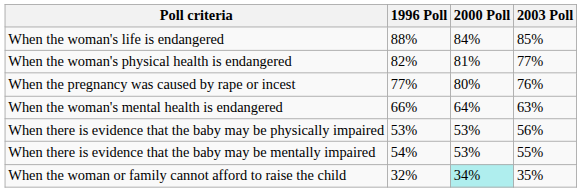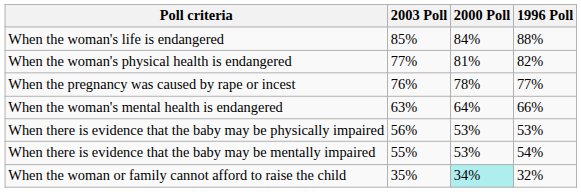columns swapped: 2003 Poll <-> 1996 Poll
When the pregnancy was caused by rape or incest | 2000 Poll: 80% -> 78%
